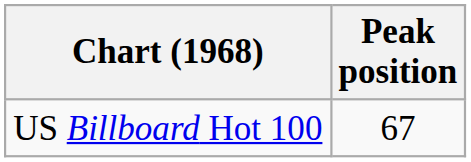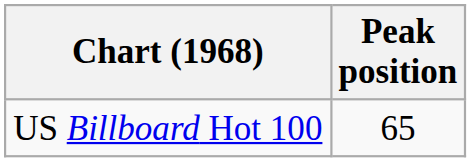US Billboard Hot 100 | Peak position: 67 -> 65
